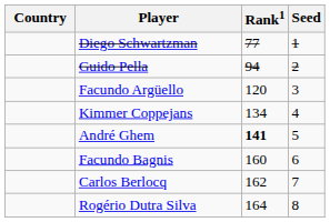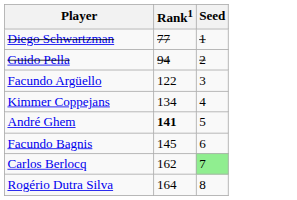- column: Country
Facundo Argüello | Rank1: 120 -> 122
Facundo Bagnis | Rank1: 160 -> 145
Carlos Berlocq | Seed: no background -> lightgreen background
